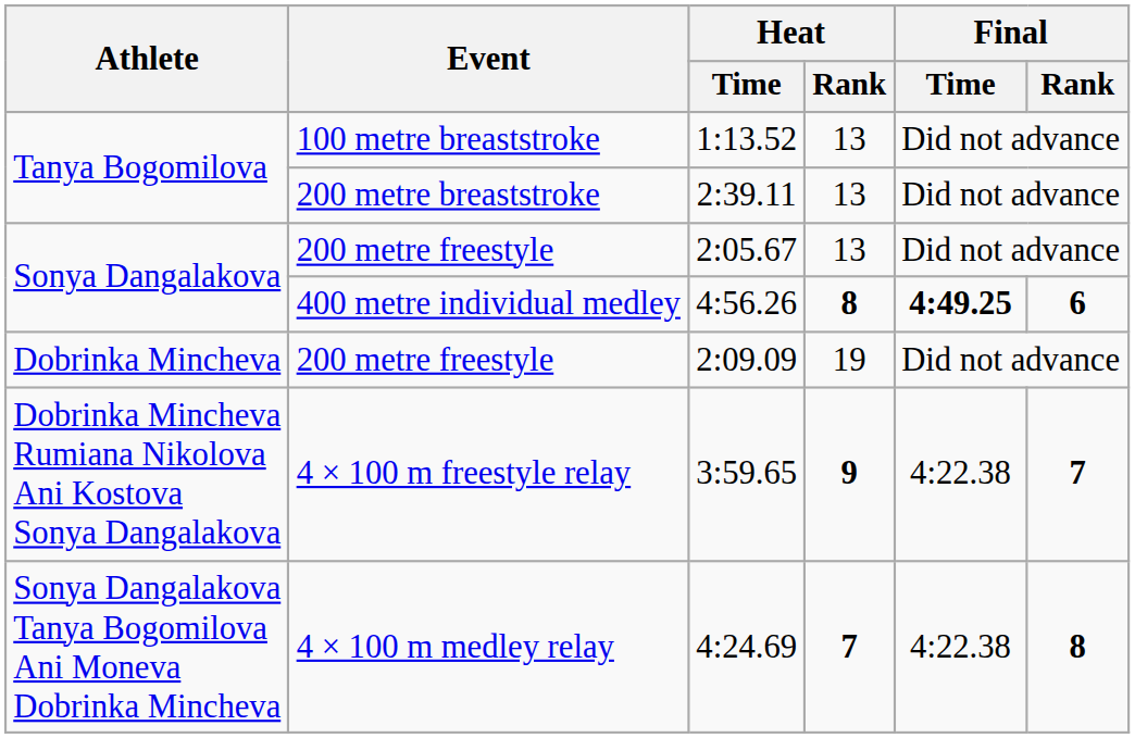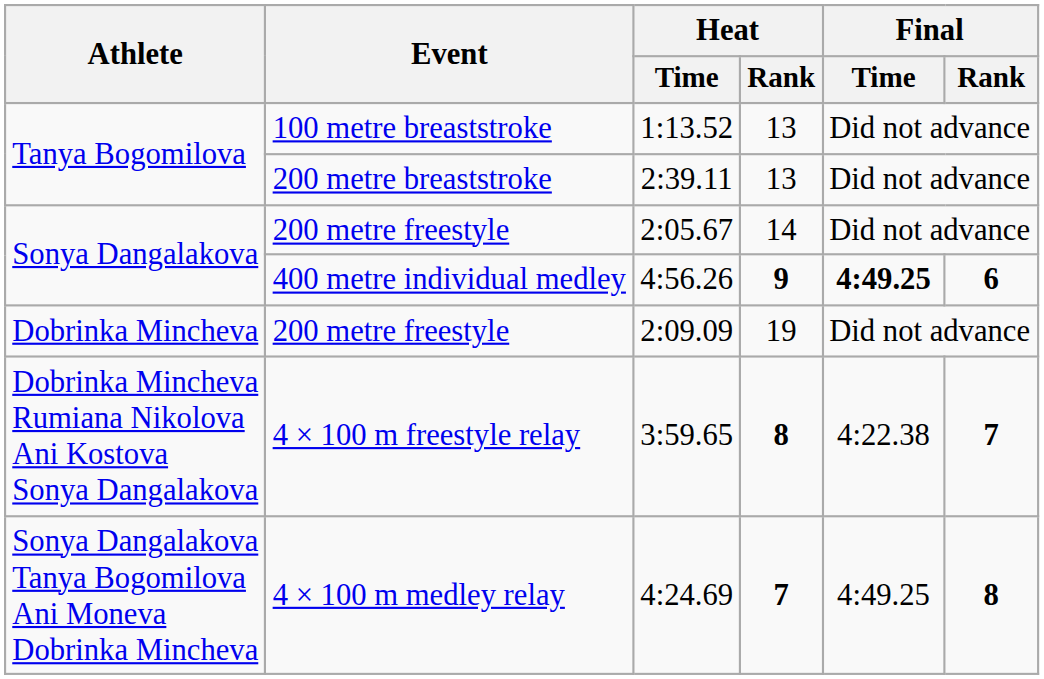2:05.67 | Heat / Rank: 13 -> 14
4:56.26 | Heat / Rank: 8 -> 9
3:59.65 | Heat / Rank: 9 -> 8
4:24.69 | Final / Time: 4:22.38 -> 4:49.25
